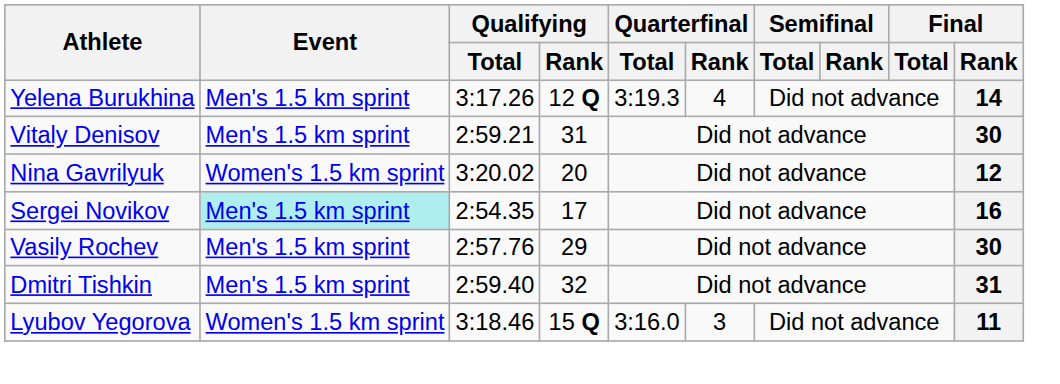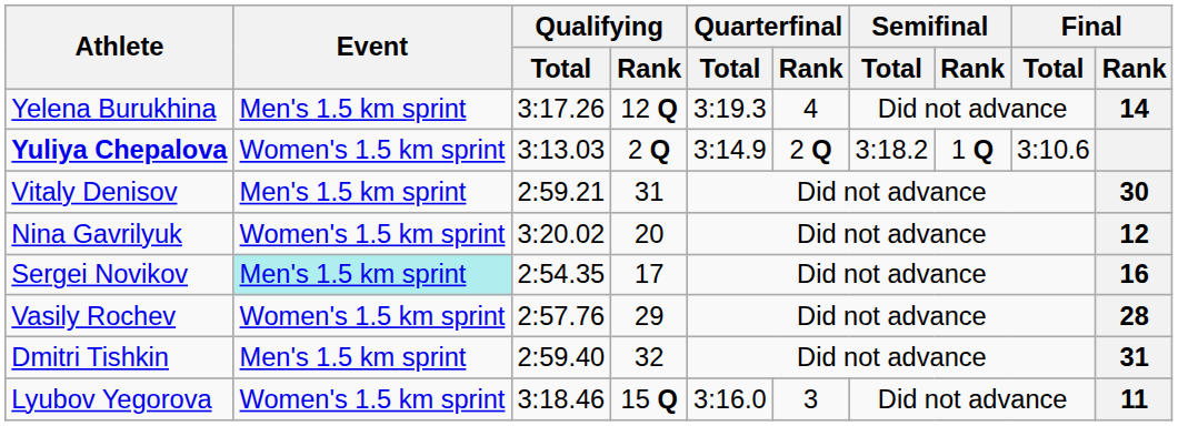+ row: Yuliya Chepalova | Women's 1.5 km sprint | 3:13.03 | 2 Q | 3:14.9 | 2 Q | 3:18.2 | 1 Q | 3:10.6
Vasily Rochev | Event: Men's 1.5 km sprint -> Women's 1.5 km sprint
Vasily Rochev | Final / Rank: 30 -> 28
